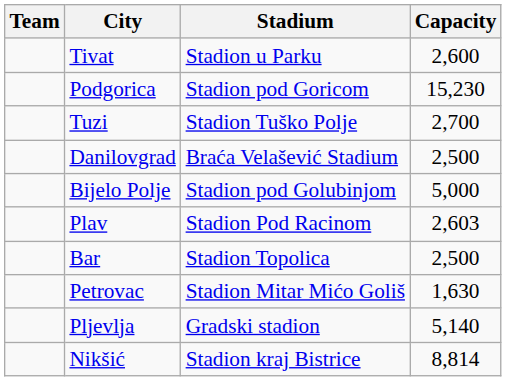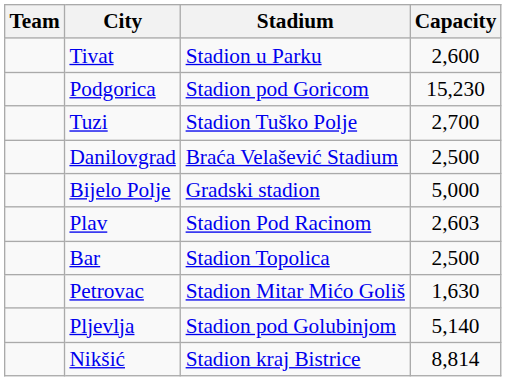Bijelo Polje | Stadium: Stadion pod Golubinjom -> Gradski stadion
Pljevlja | Stadium: Gradski stadion -> Stadion pod Golubinjom
